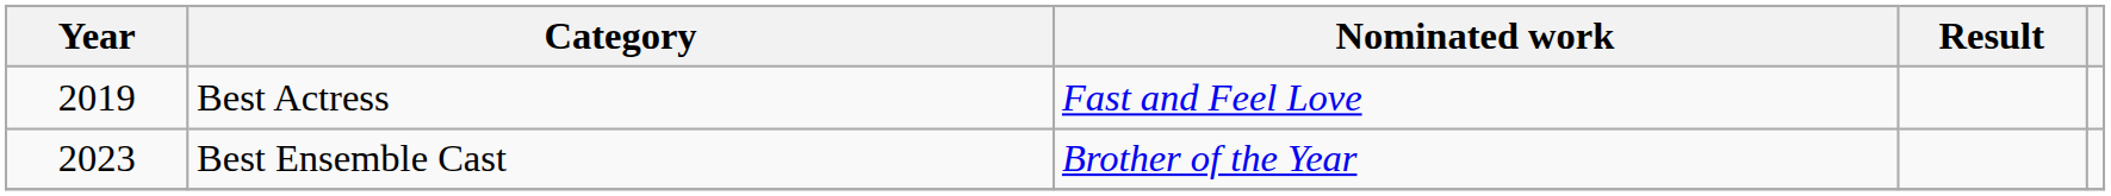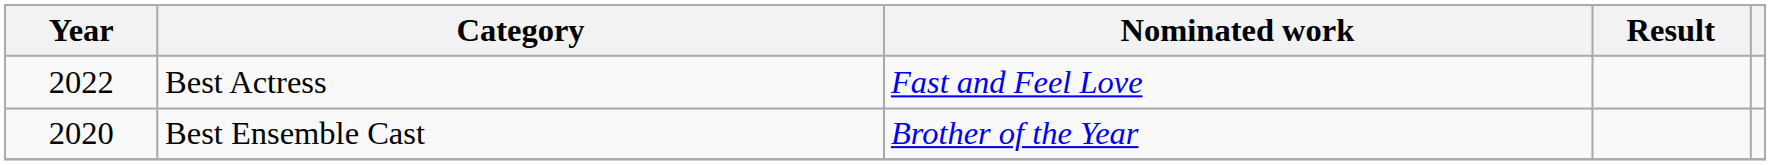Best Actress | Year: 2019 -> 2022
Best Ensemble Cast | Year: 2023 -> 2020
